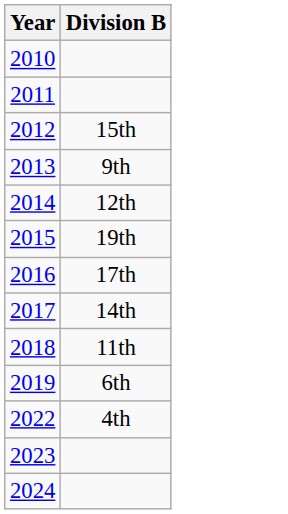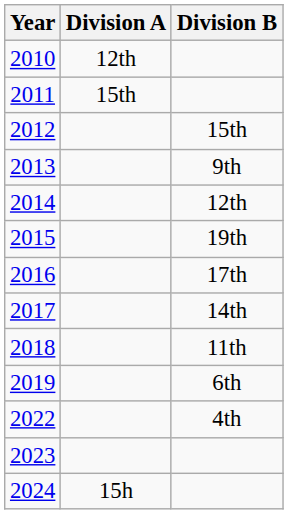+ column: Division A | 12th | 15th | 15h
